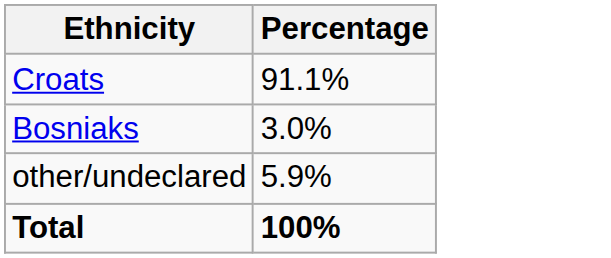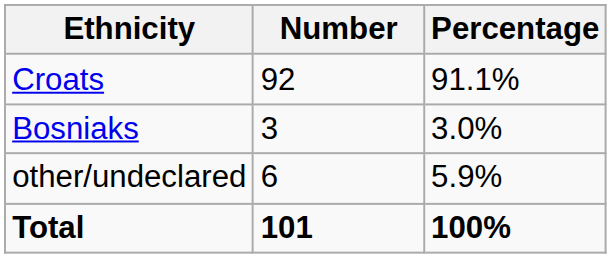+ column: Number | 92 | 3 | 6 | 101
